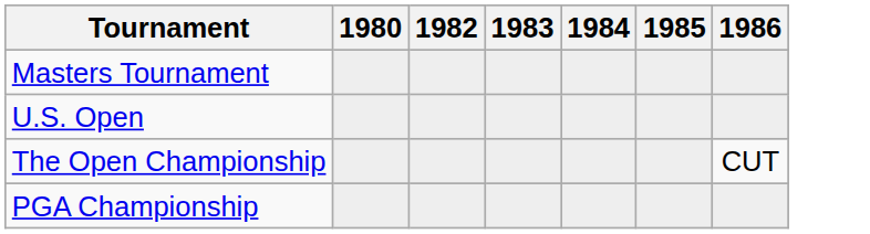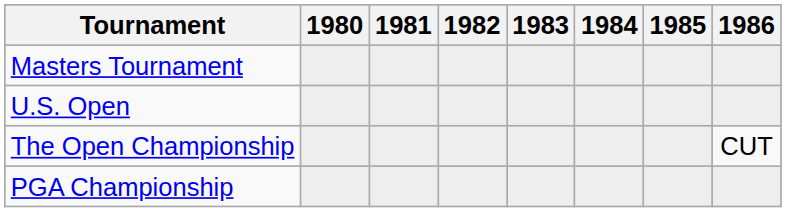+ column: 1981
